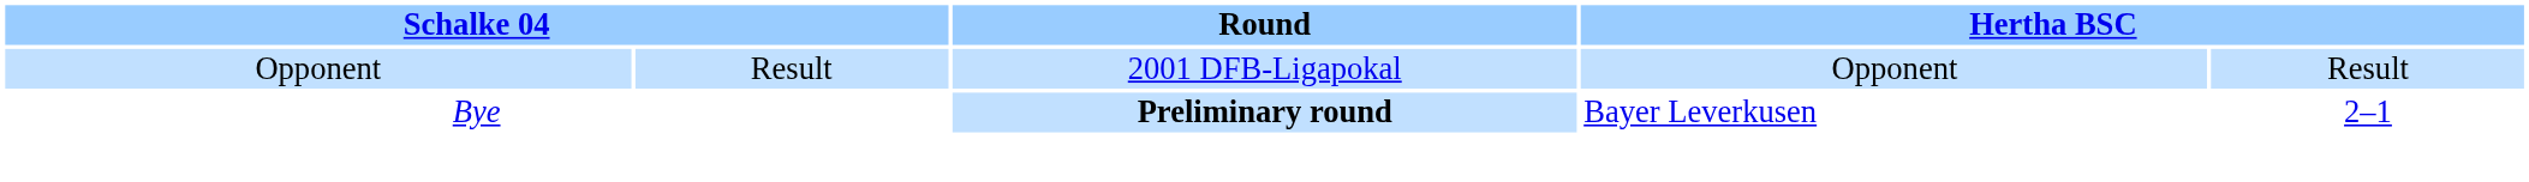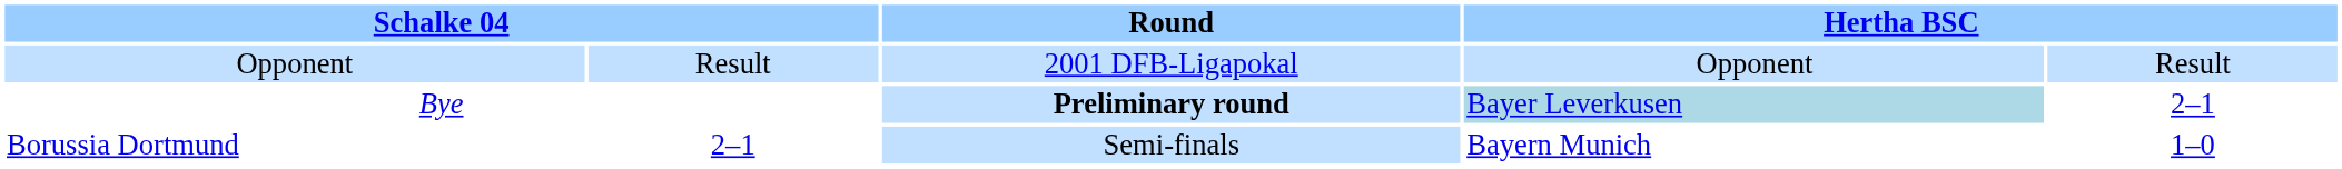Bye | column 4: no background -> lightblue background
+ row: Borussia Dortmund | 2–1 | Semi-finals | Bayern Munich | 1–0
